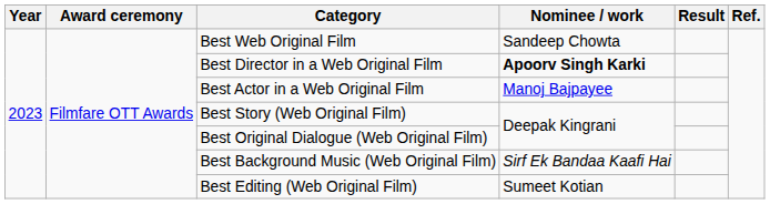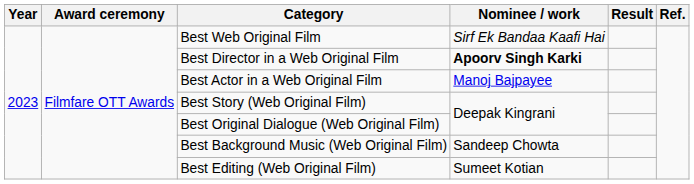Best Web Original Film | Nominee / work: Sandeep Chowta -> Sirf Ek Bandaa Kaafi Hai
Best Background Music (Web Original Film) | Nominee / work: Sirf Ek Bandaa Kaafi Hai -> Sandeep Chowta
